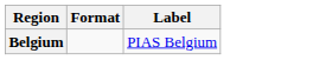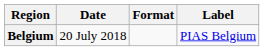+ column: Date | 20 July 2018
